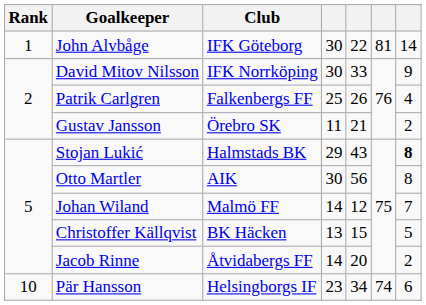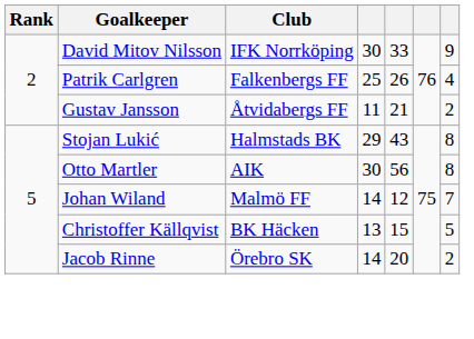- row: 1 | John Alvbåge | IFK Göteborg | 30 | 22 | 81 | 14
Gustav Jansson | Club: Örebro SK -> Åtvidabergs FF
Stojan Lukić | column 7: bold -> normal
Jacob Rinne | Club: Åtvidabergs FF -> Örebro SK
- row: 10 | Pär Hansson | Helsingborgs IF | 23 | 34 | 74 | 6
